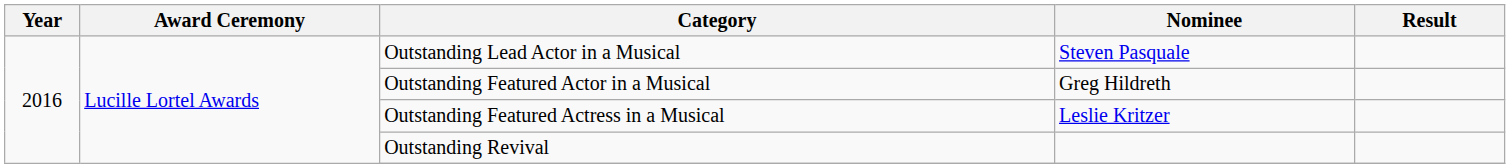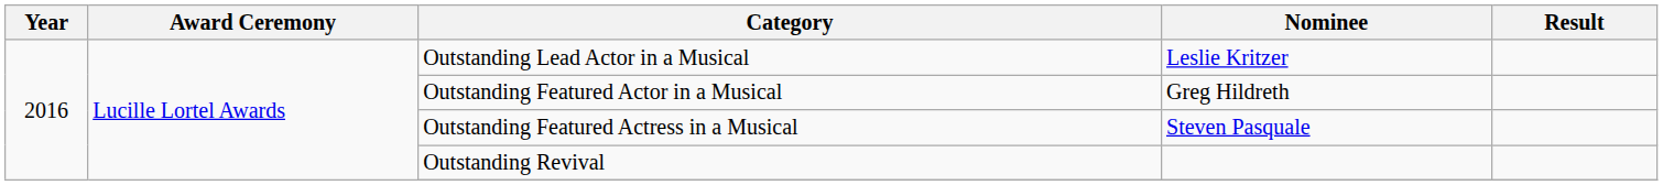Outstanding Lead Actor in a Musical | Nominee: Steven Pasquale -> Leslie Kritzer
Outstanding Featured Actress in a Musical | Nominee: Leslie Kritzer -> Steven Pasquale
